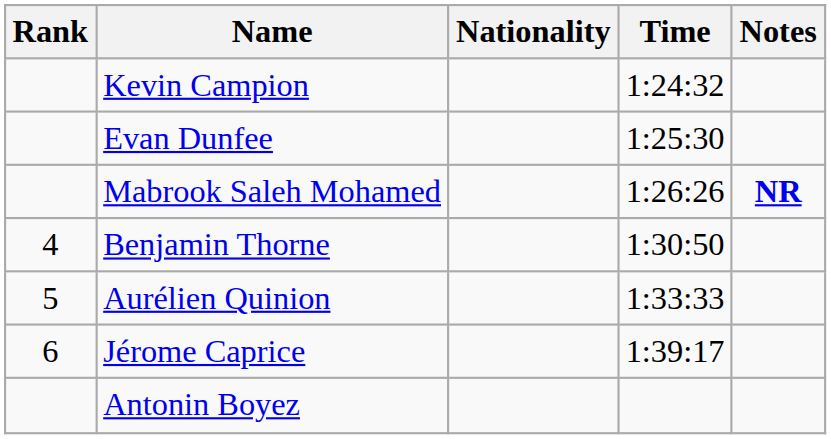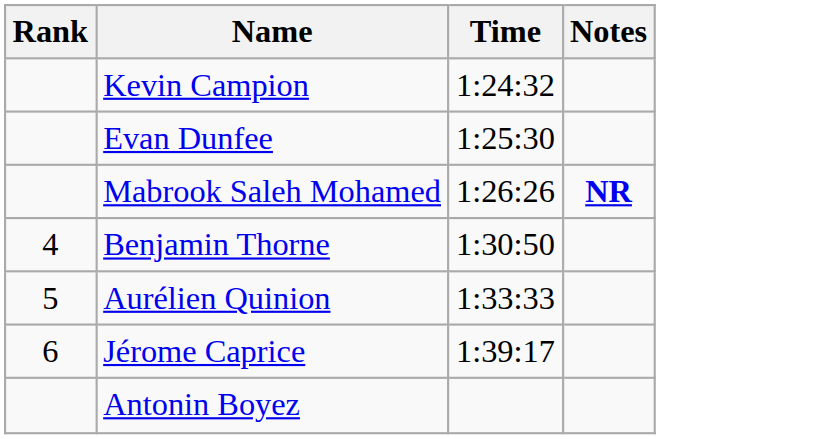- column: Nationality
